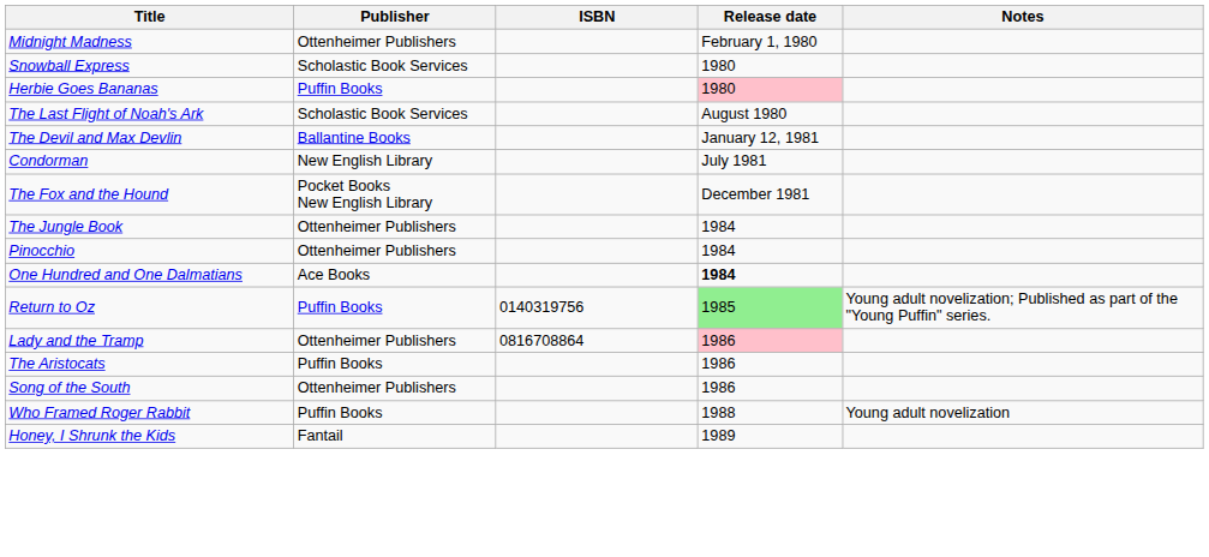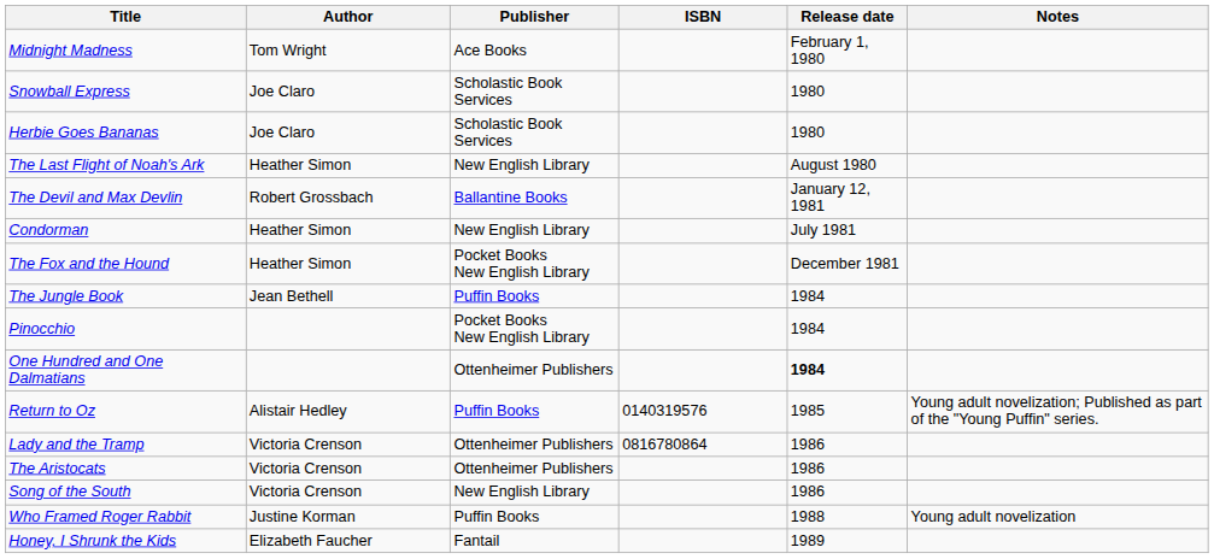+ column: Author | Tom Wright | Joe Claro | Joe Claro | Heather Simon | Robert Grossbach | Heather Simon | Heather Simon | Jean Bethell | Alistair Hedley | Victoria Crenson | Victoria Crenson | Victoria Crenson | Justine Korman | Elizabeth Faucher
Midnight Madness | Publisher: Ottenheimer Publishers -> Ace Books
Herbie Goes Bananas | Publisher: Puffin Books -> Scholastic Book Services
Herbie Goes Bananas | Release date: pink background -> no background
The Last Flight of Noah's Ark | Publisher: Scholastic Book Services -> New English Library
The Jungle Book | Publisher: Ottenheimer Publishers -> Puffin Books
Pinocchio | Publisher: Ottenheimer Publishers -> Pocket Books New English Library
One Hundred and One Dalmatians | Publisher: Ace Books -> Ottenheimer Publishers
Return to Oz | ISBN: 0140319756 -> 0140319576
Return to Oz | Release date: lightgreen background -> no background
Lady and the Tramp | ISBN: 0816708864 -> 0816780864
Lady and the Tramp | Release date: pink background -> no background
The Aristocats | Publisher: Puffin Books -> Ottenheimer Publishers
Song of the South | Publisher: Ottenheimer Publishers -> New English Library
